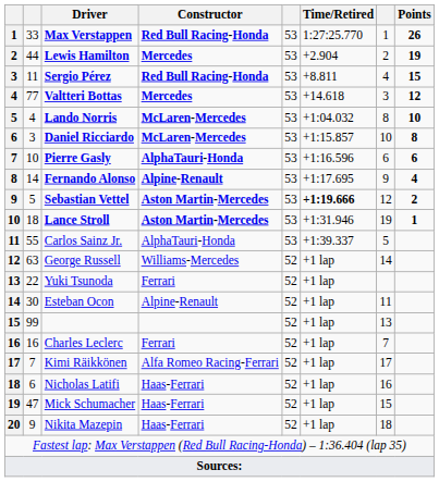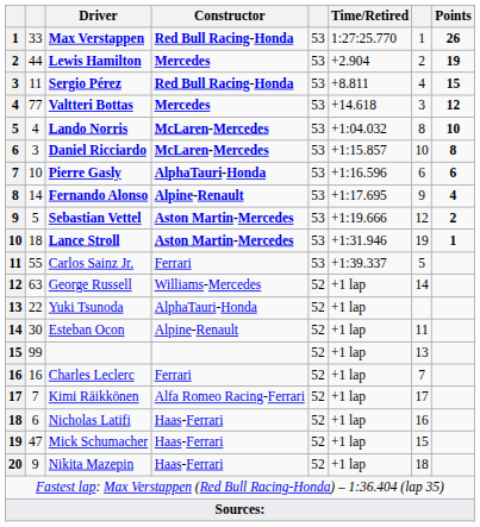Sebastian Vettel | Time/Retired: bold -> normal
Carlos Sainz Jr. | Constructor: AlphaTauri-Honda -> Ferrari
Yuki Tsunoda | Constructor: Ferrari -> AlphaTauri-Honda
